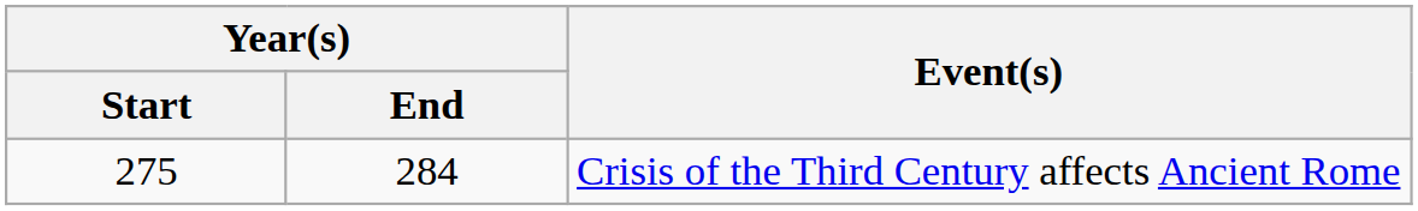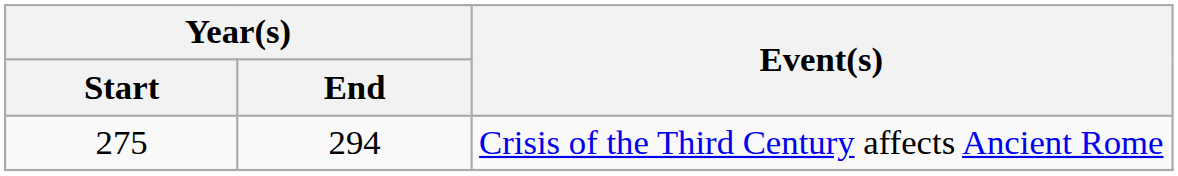Crisis of the Third Century affects Ancient Rome | Year(s) / End: 284 -> 294
